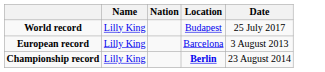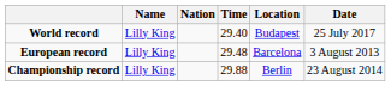+ column: Time | 29.40 | 29.48 | 29.88
Championship record | Location: bold -> normal
